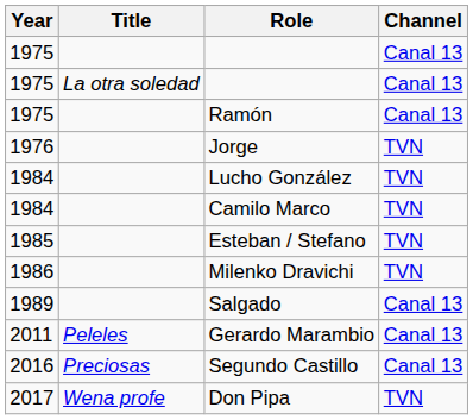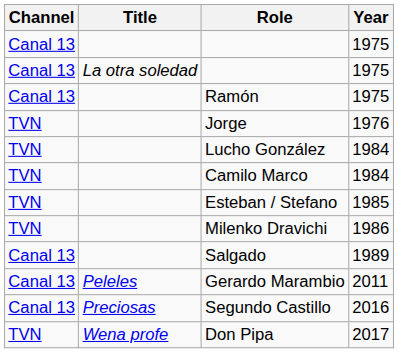columns swapped: Year <-> Channel
